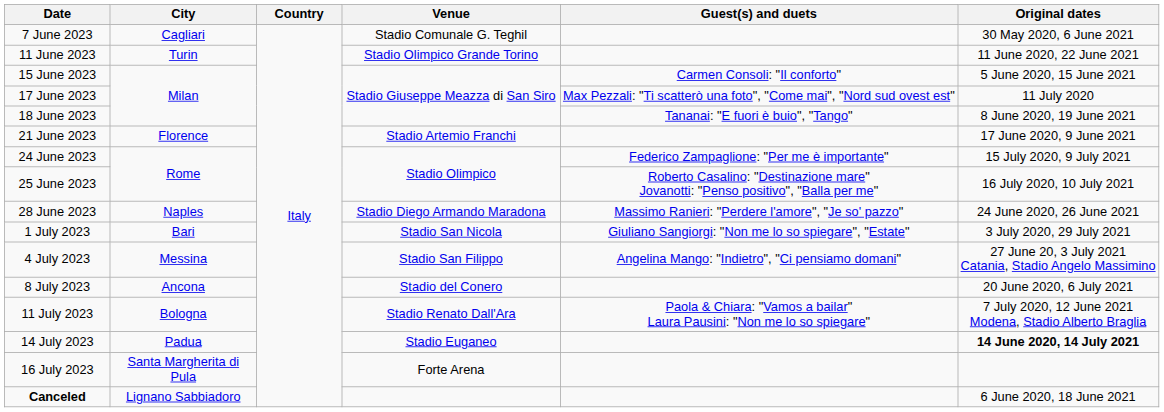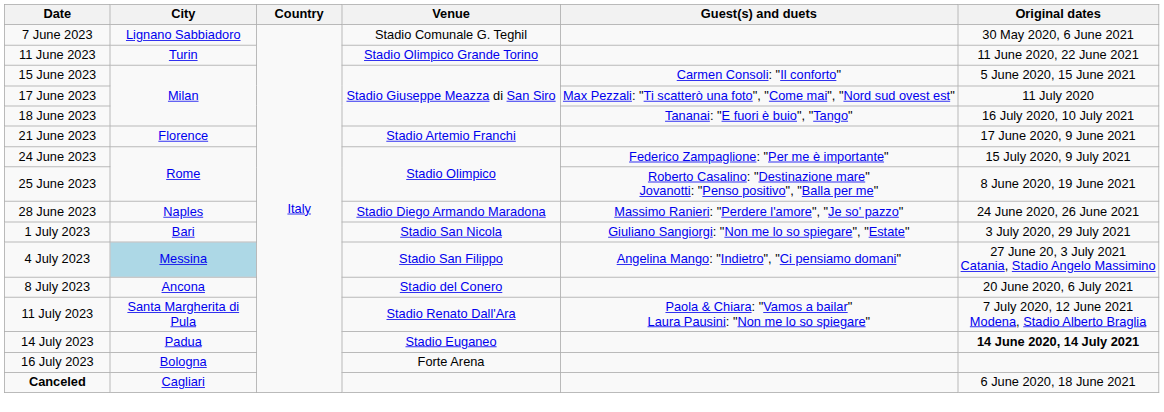7 June 2023 | City: Cagliari -> Lignano Sabbiadoro
18 June 2023 | Original dates: 8 June 2020, 19 June 2021 -> 16 July 2020, 10 July 2021
25 June 2023 | Original dates: 16 July 2020, 10 July 2021 -> 8 June 2020, 19 June 2021
4 July 2023 | City: no background -> lightblue background
11 July 2023 | City: Bologna -> Santa Margherita di Pula
16 July 2023 | City: Santa Margherita di Pula -> Bologna
Canceled | City: Lignano Sabbiadoro -> Cagliari
